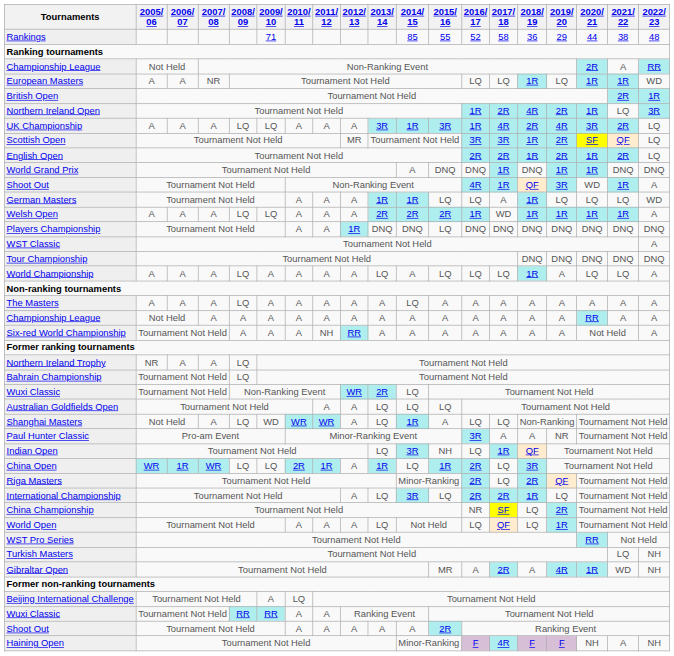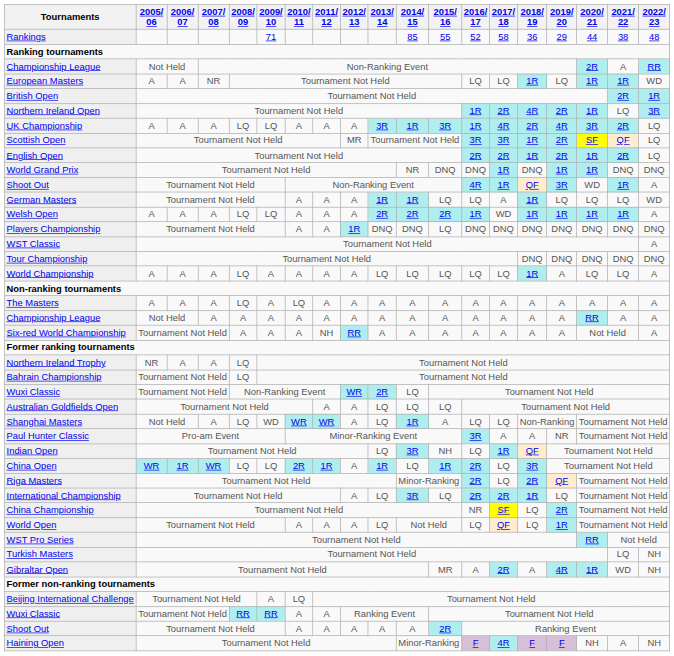World Grand Prix | 2014/ 15: A -> NR
World Championship | 2014/ 15: A -> LQ
The Masters | 2010/ 11: A -> LQ
The Masters | 2014/ 15: LQ -> A
